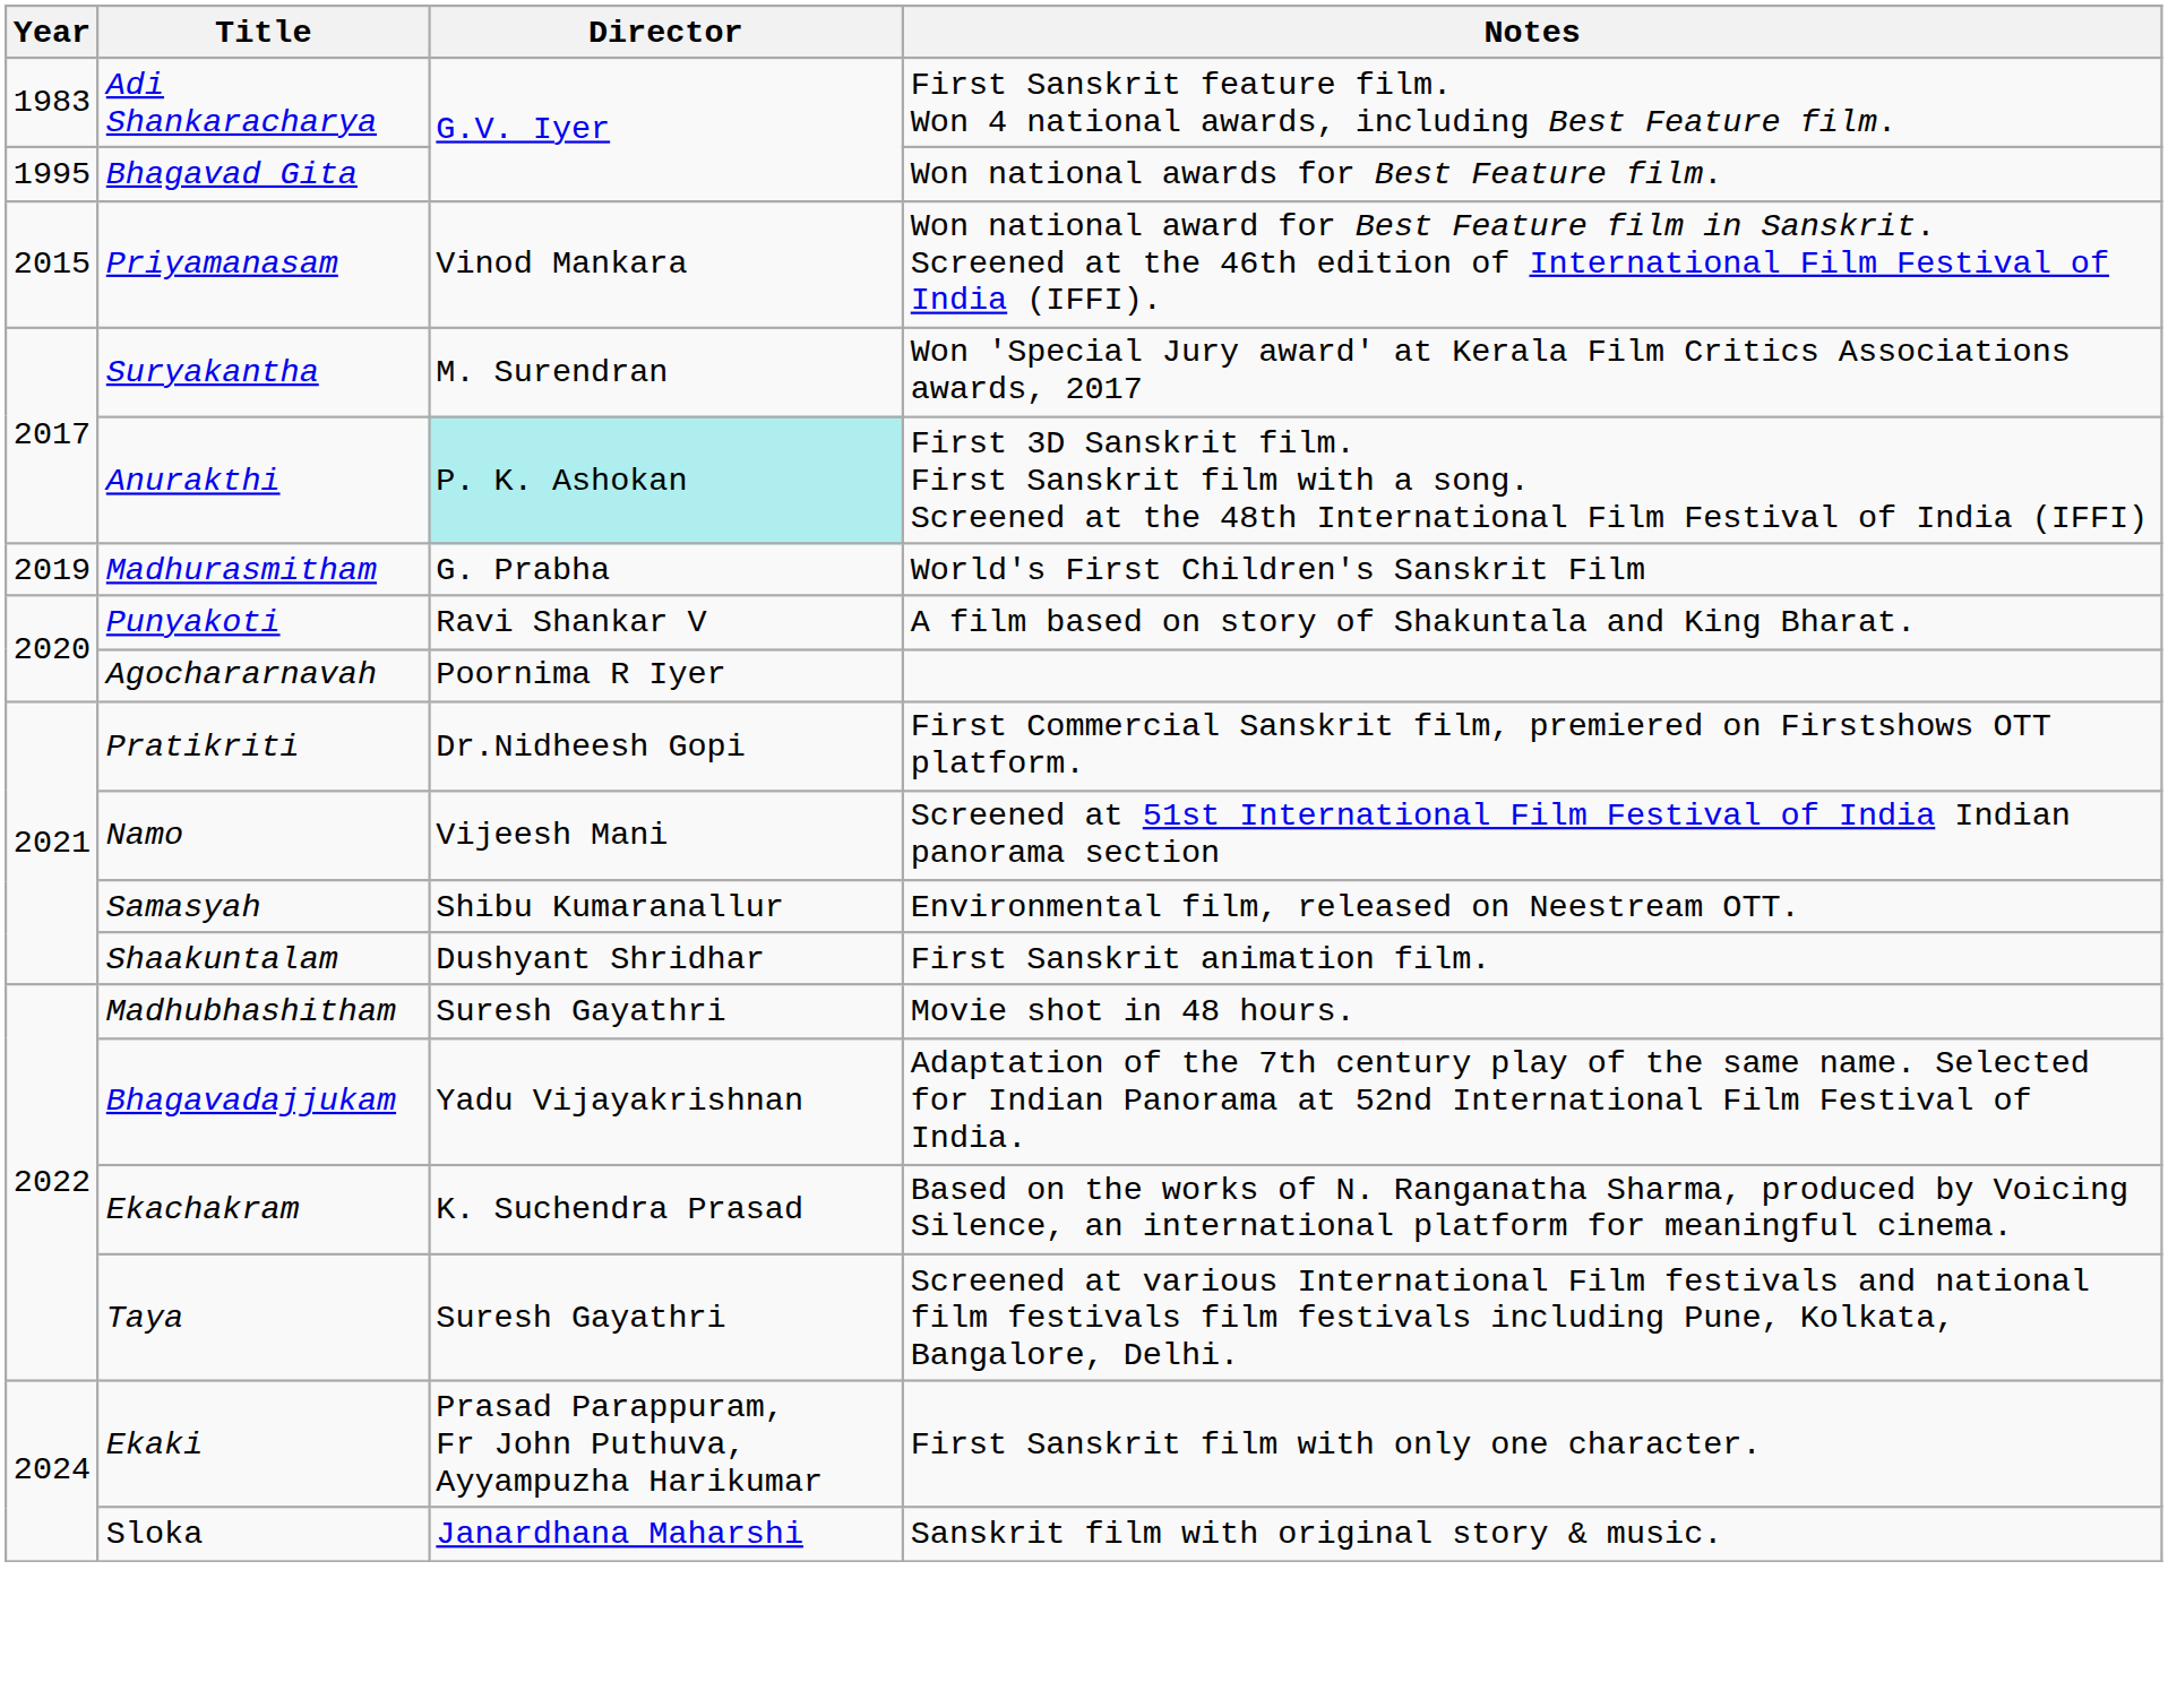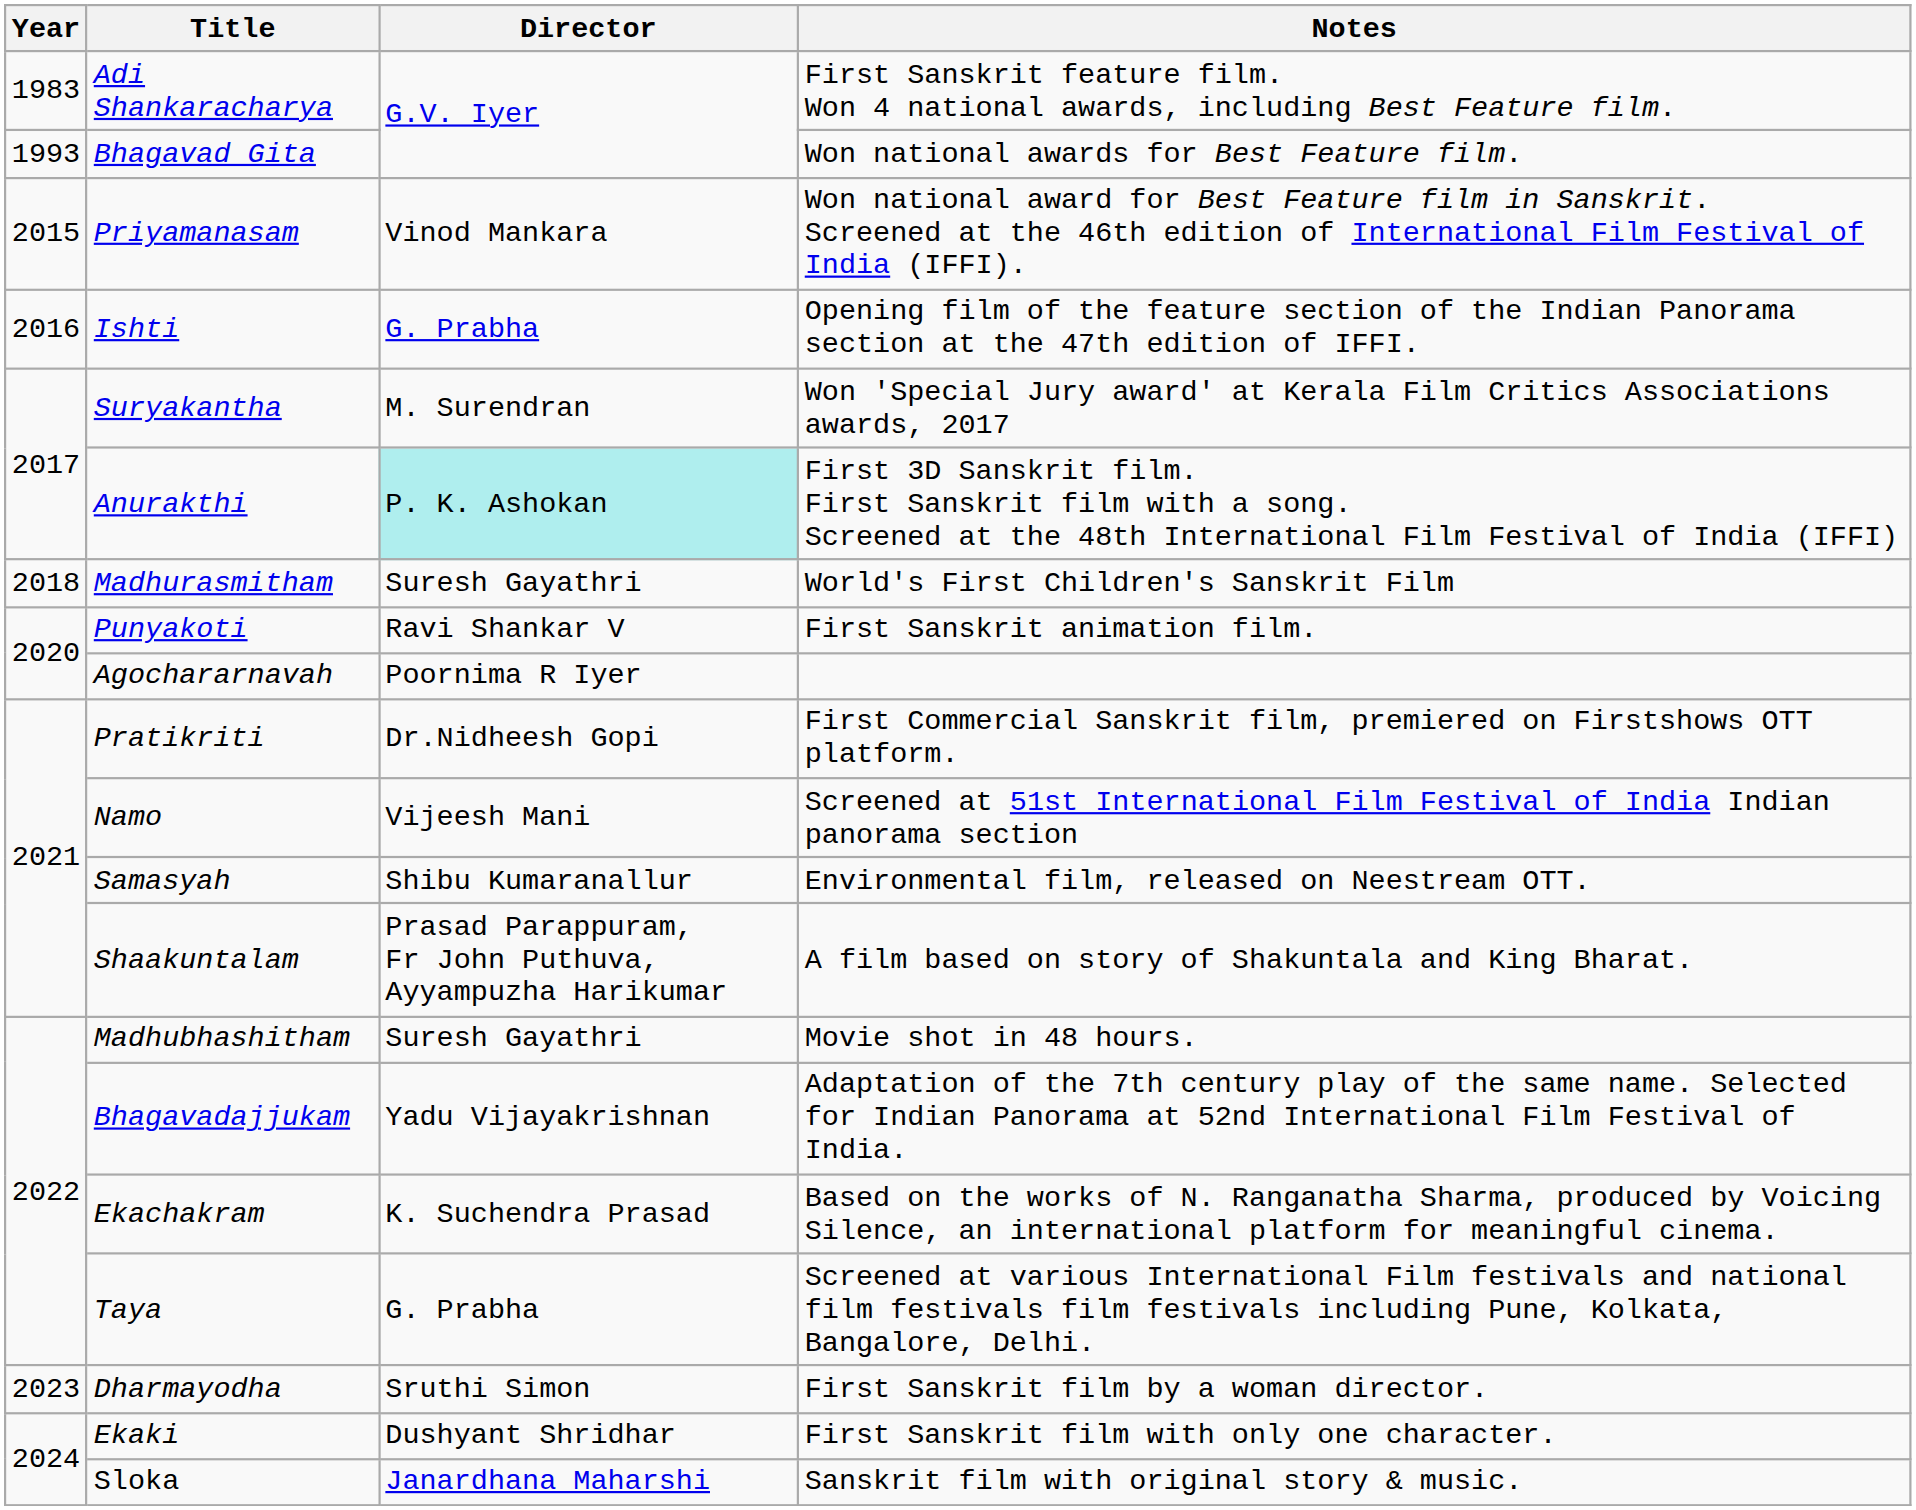Bhagavad Gita | Year: 1995 -> 1993
+ row: 2016 | Ishti | G. Prabha | Opening film of the feature section of the Indian Panorama section at the 47th edition of IFFI.
Madhurasmitham | Year: 2019 -> 2018
Madhurasmitham | Director: G. Prabha -> Suresh Gayathri
Punyakoti | Notes: A film based on story of Shakuntala and King Bharat. -> First Sanskrit animation film.
Shaakuntalam | Director: Dushyant Shridhar -> Prasad Parappuram, Fr John Puthuva, Ayyampuzha Harikumar
Shaakuntalam | Notes: First Sanskrit animation film. -> A film based on story of Shakuntala and King Bharat.
Taya | Director: Suresh Gayathri -> G. Prabha
+ row: 2023 | Dharmayodha | Sruthi Simon | First Sanskrit film by a woman director.
Ekaki | Director: Prasad Parappuram, Fr John Puthuva, Ayyampuzha Harikumar -> Dushyant Shridhar
